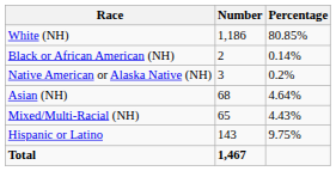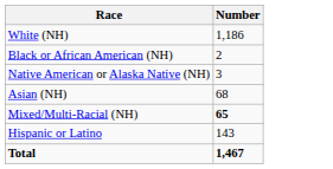- column: Percentage | 80.85% | 0.14% | 0.2% | 4.64% | 4.43% | 9.75%
Mixed/Multi-Racial (NH) | Number: normal -> bold
